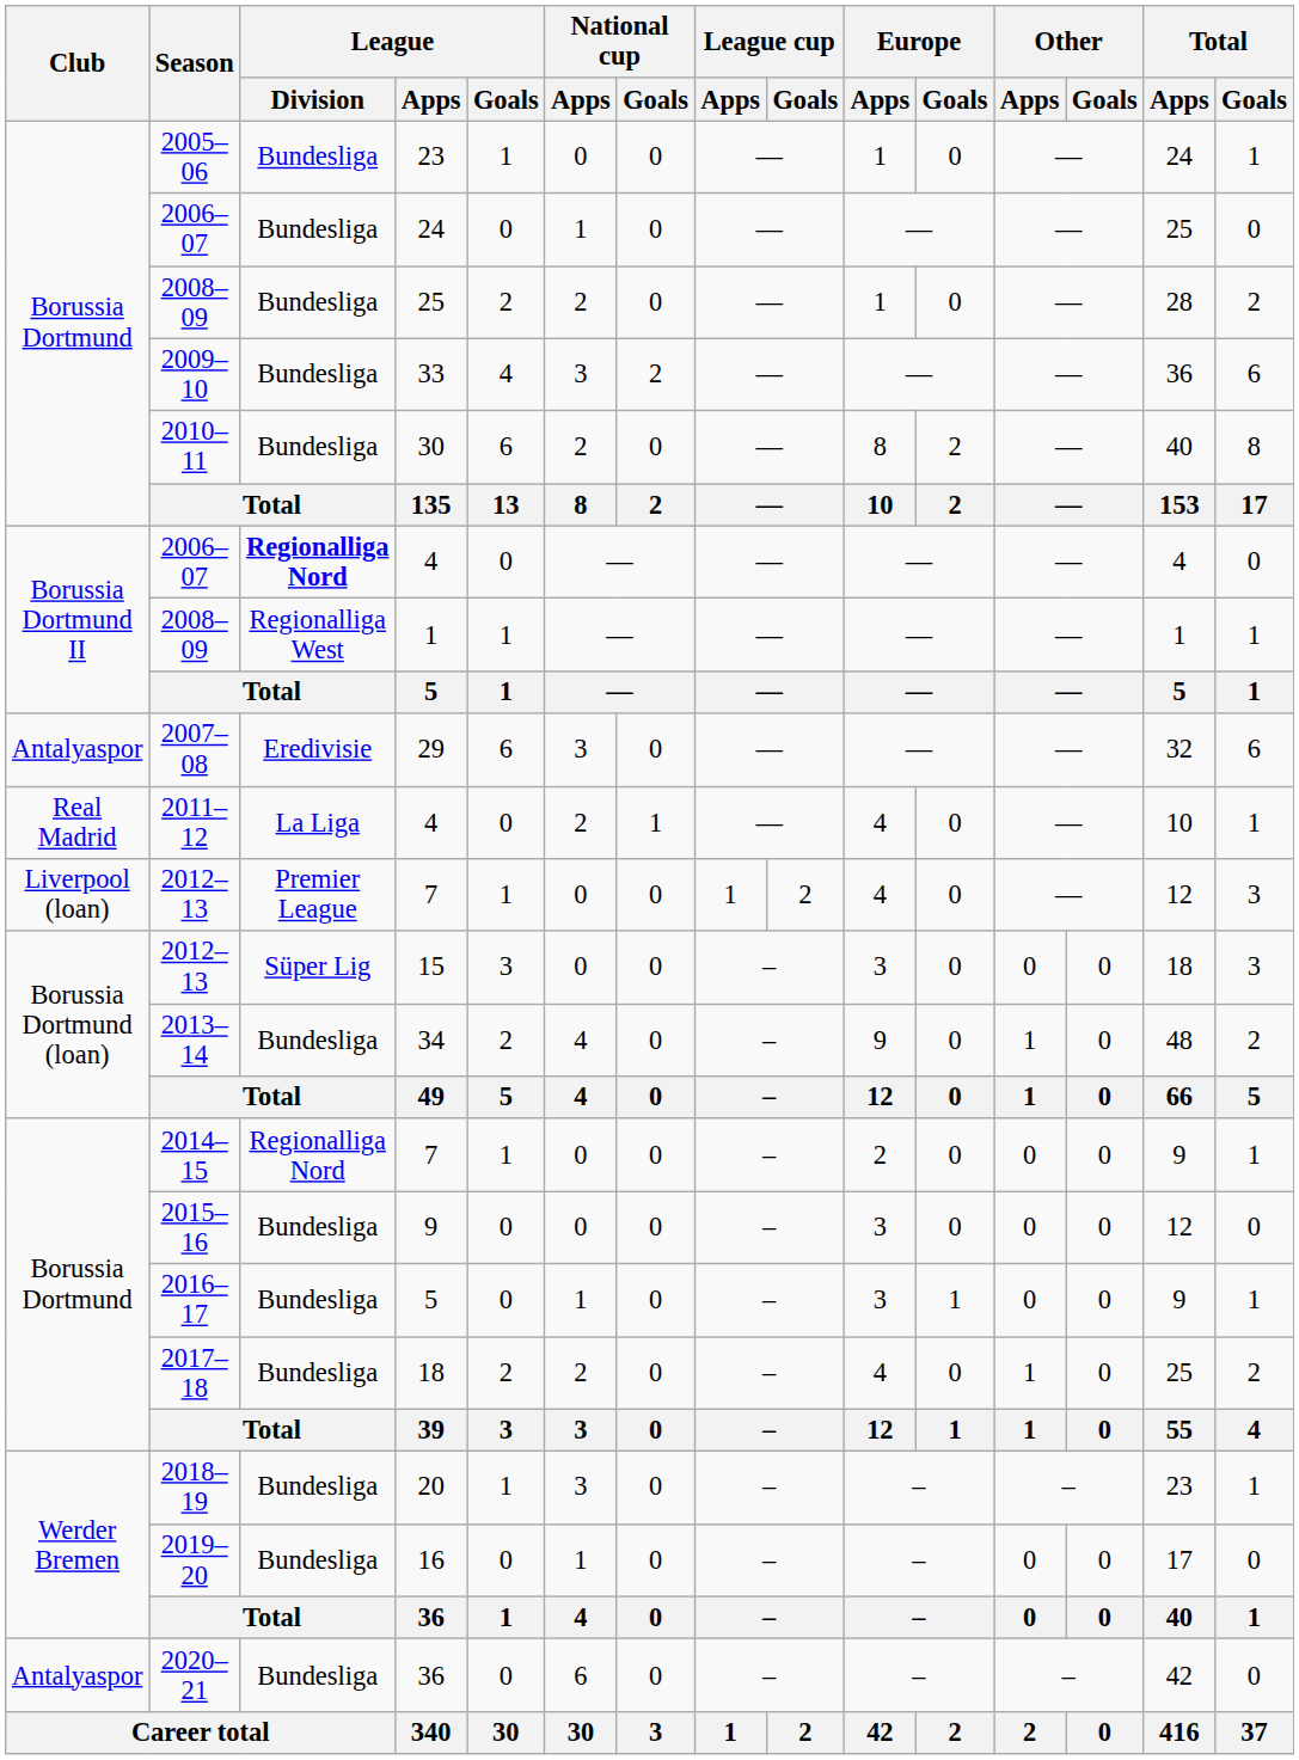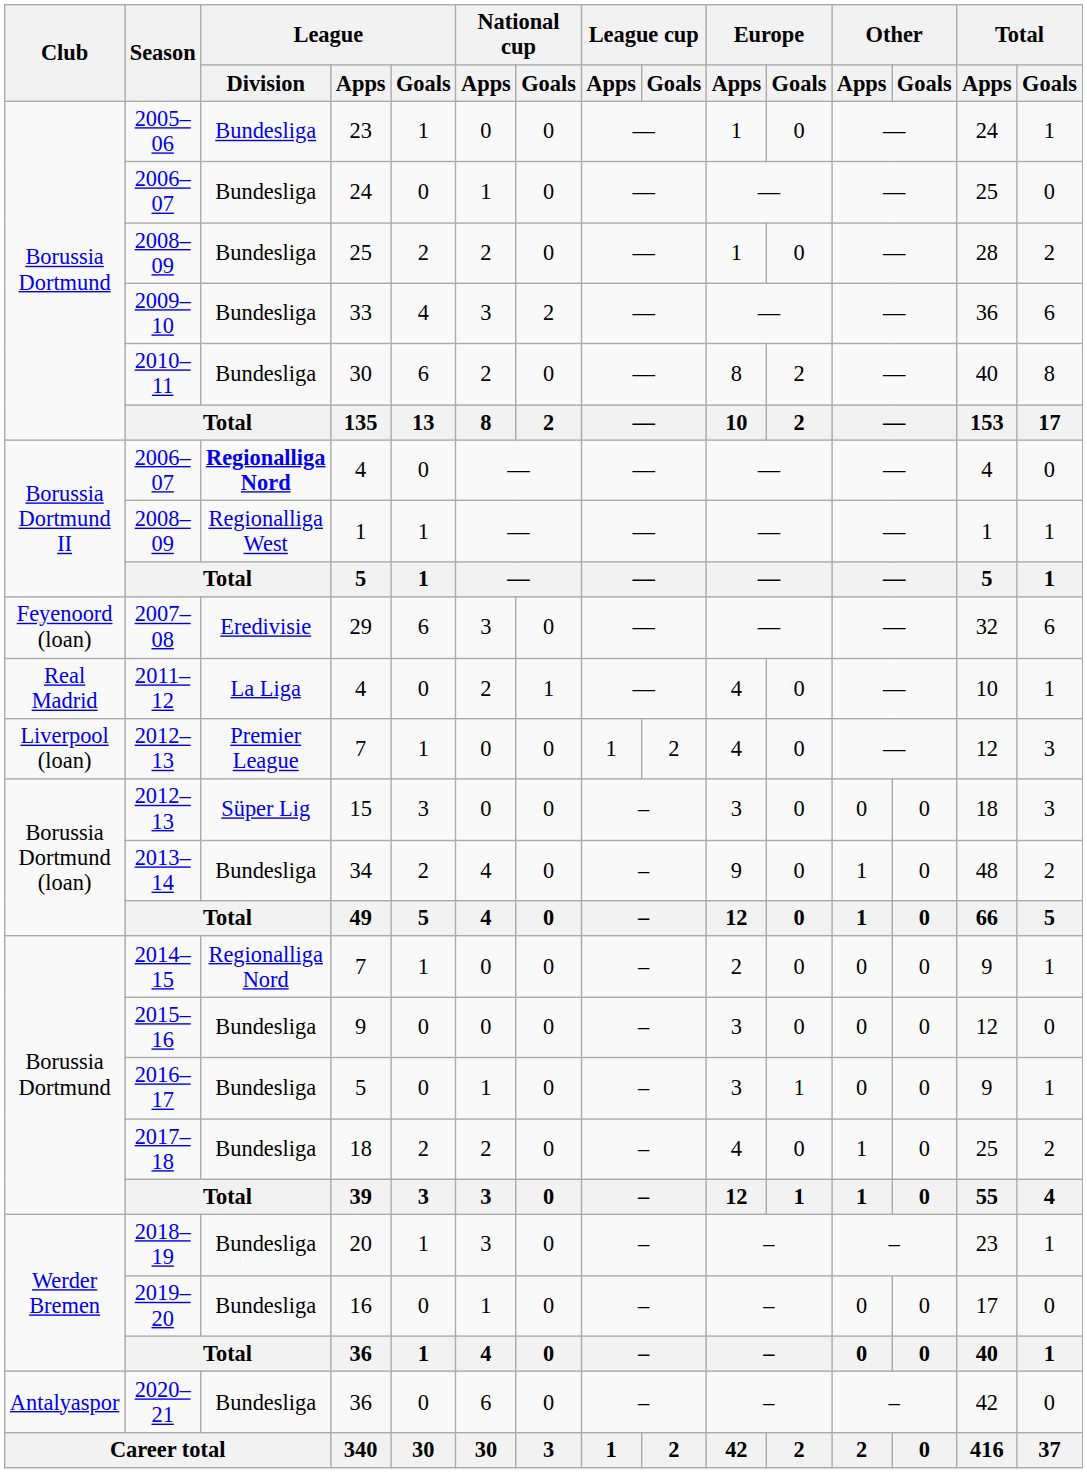29 | Club: Antalyaspor -> Feyenoord (loan)
